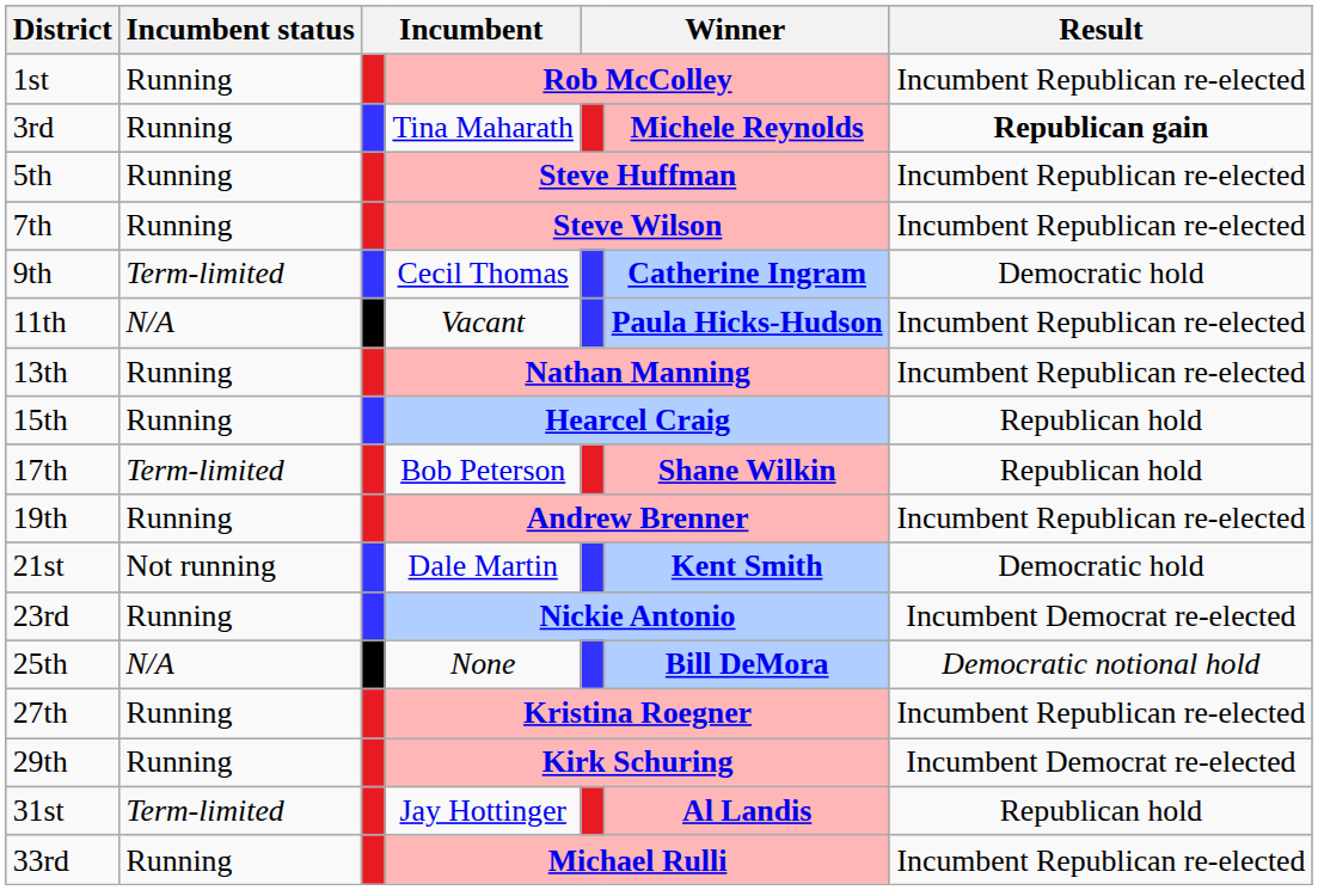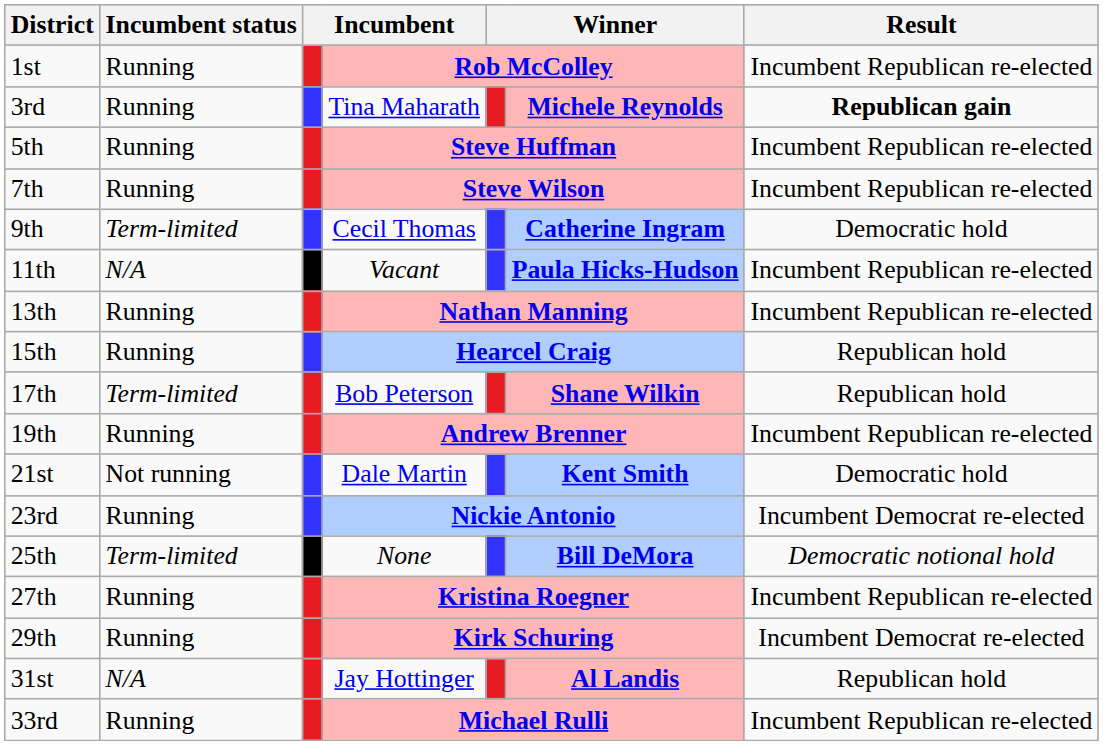25th | Incumbent status: N/A -> Term-limited
31st | Incumbent status: Term-limited -> N/A
